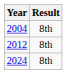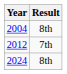2012 | Result: 8th -> 7th
